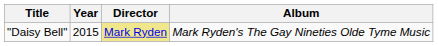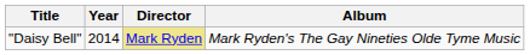"Daisy Bell" | Year: 2015 -> 2014
